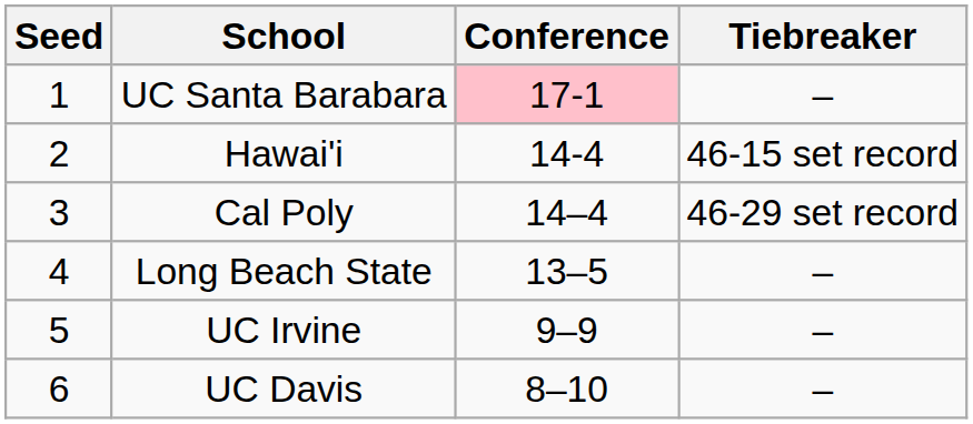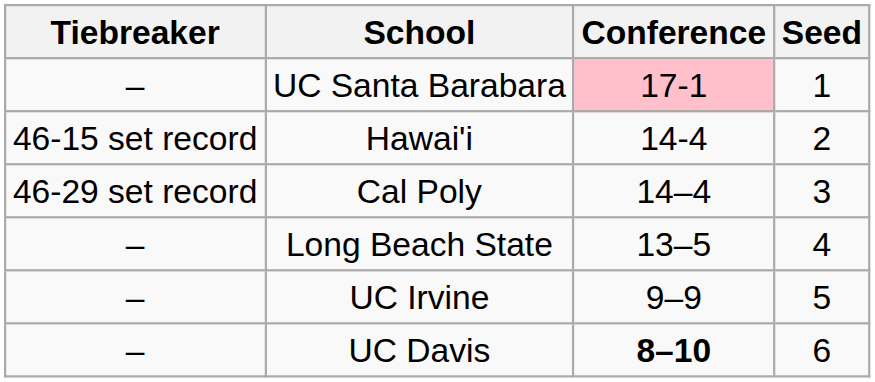columns swapped: Seed <-> Tiebreaker
UC Davis | Conference: normal -> bold
